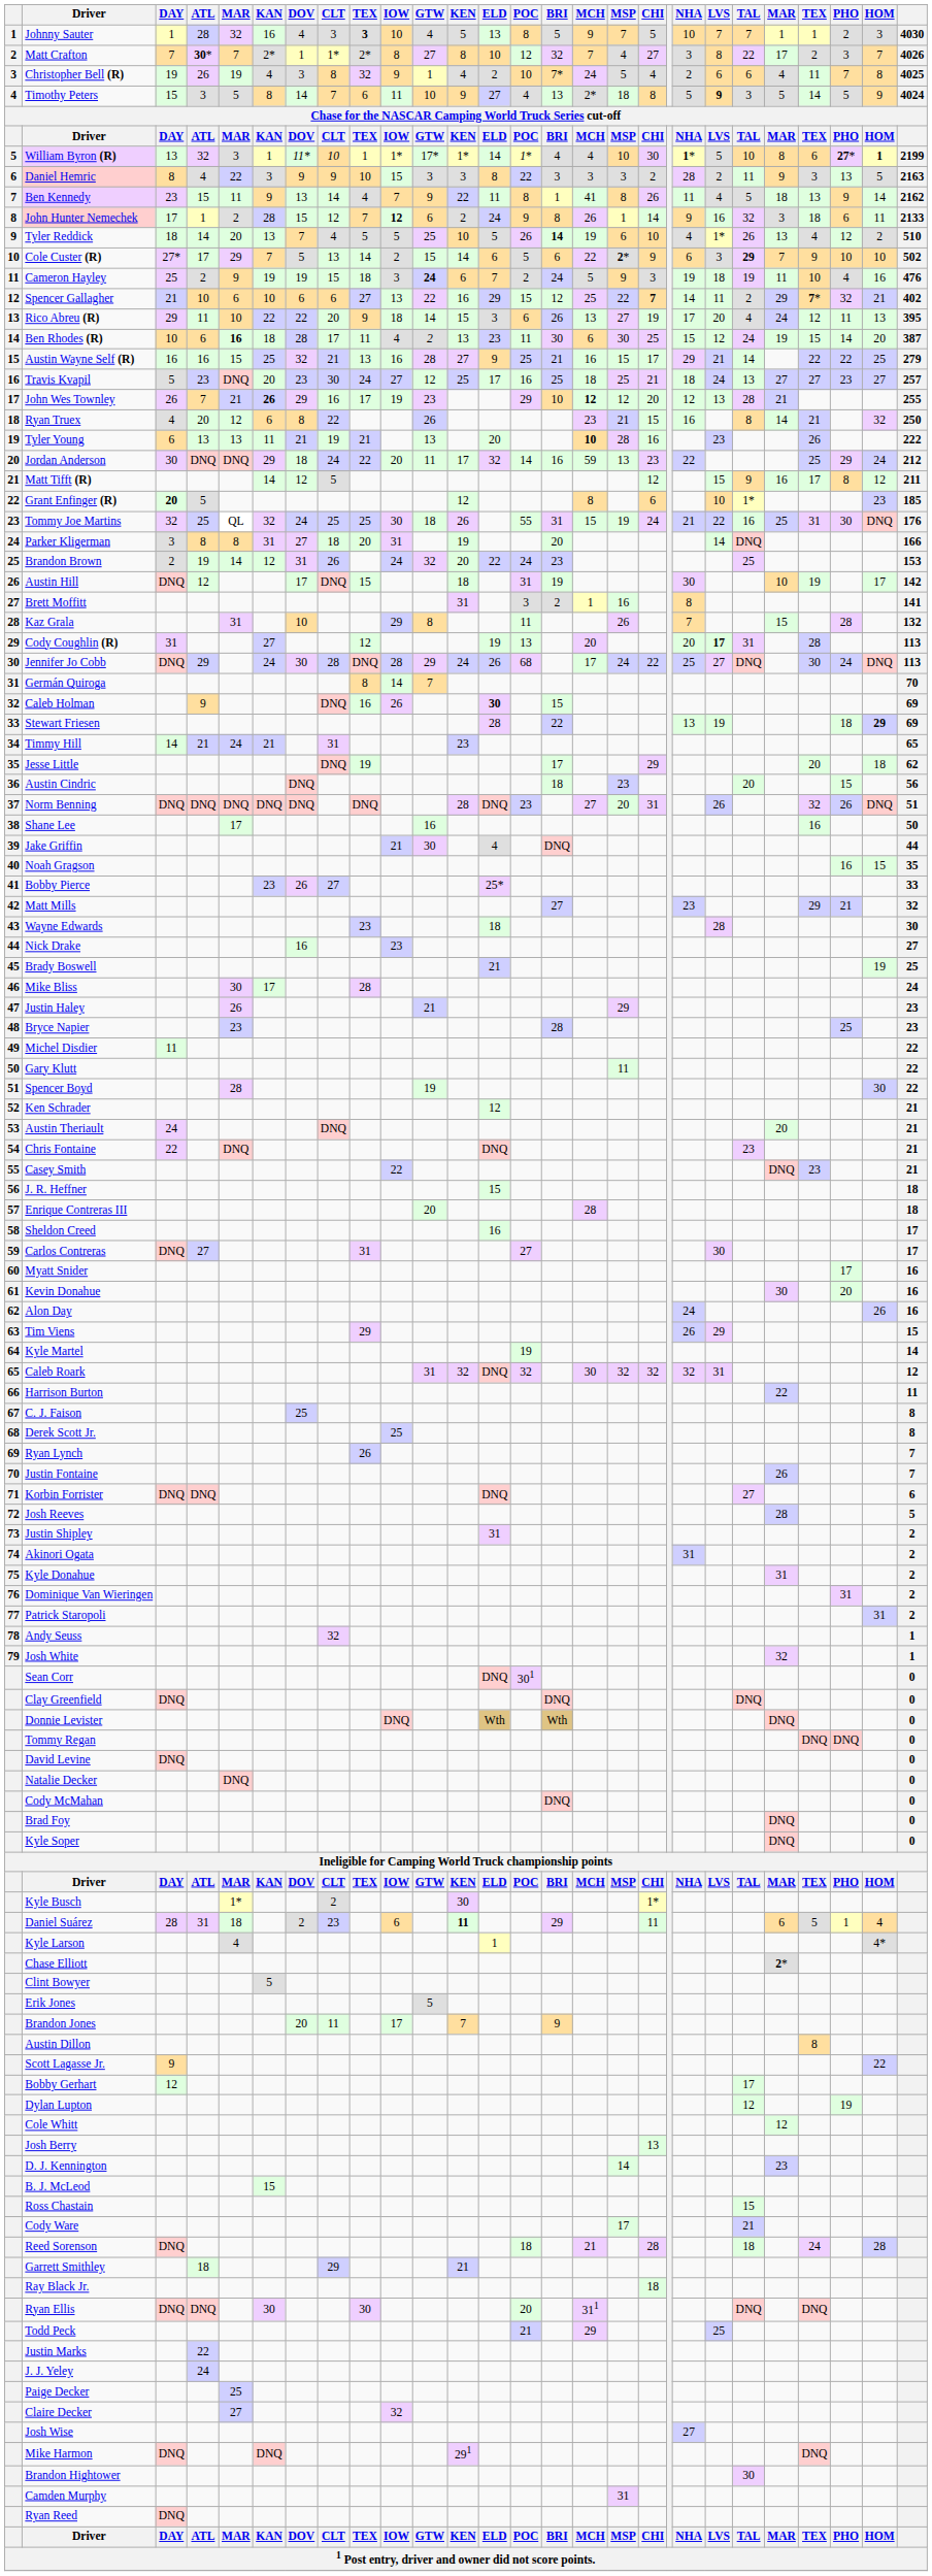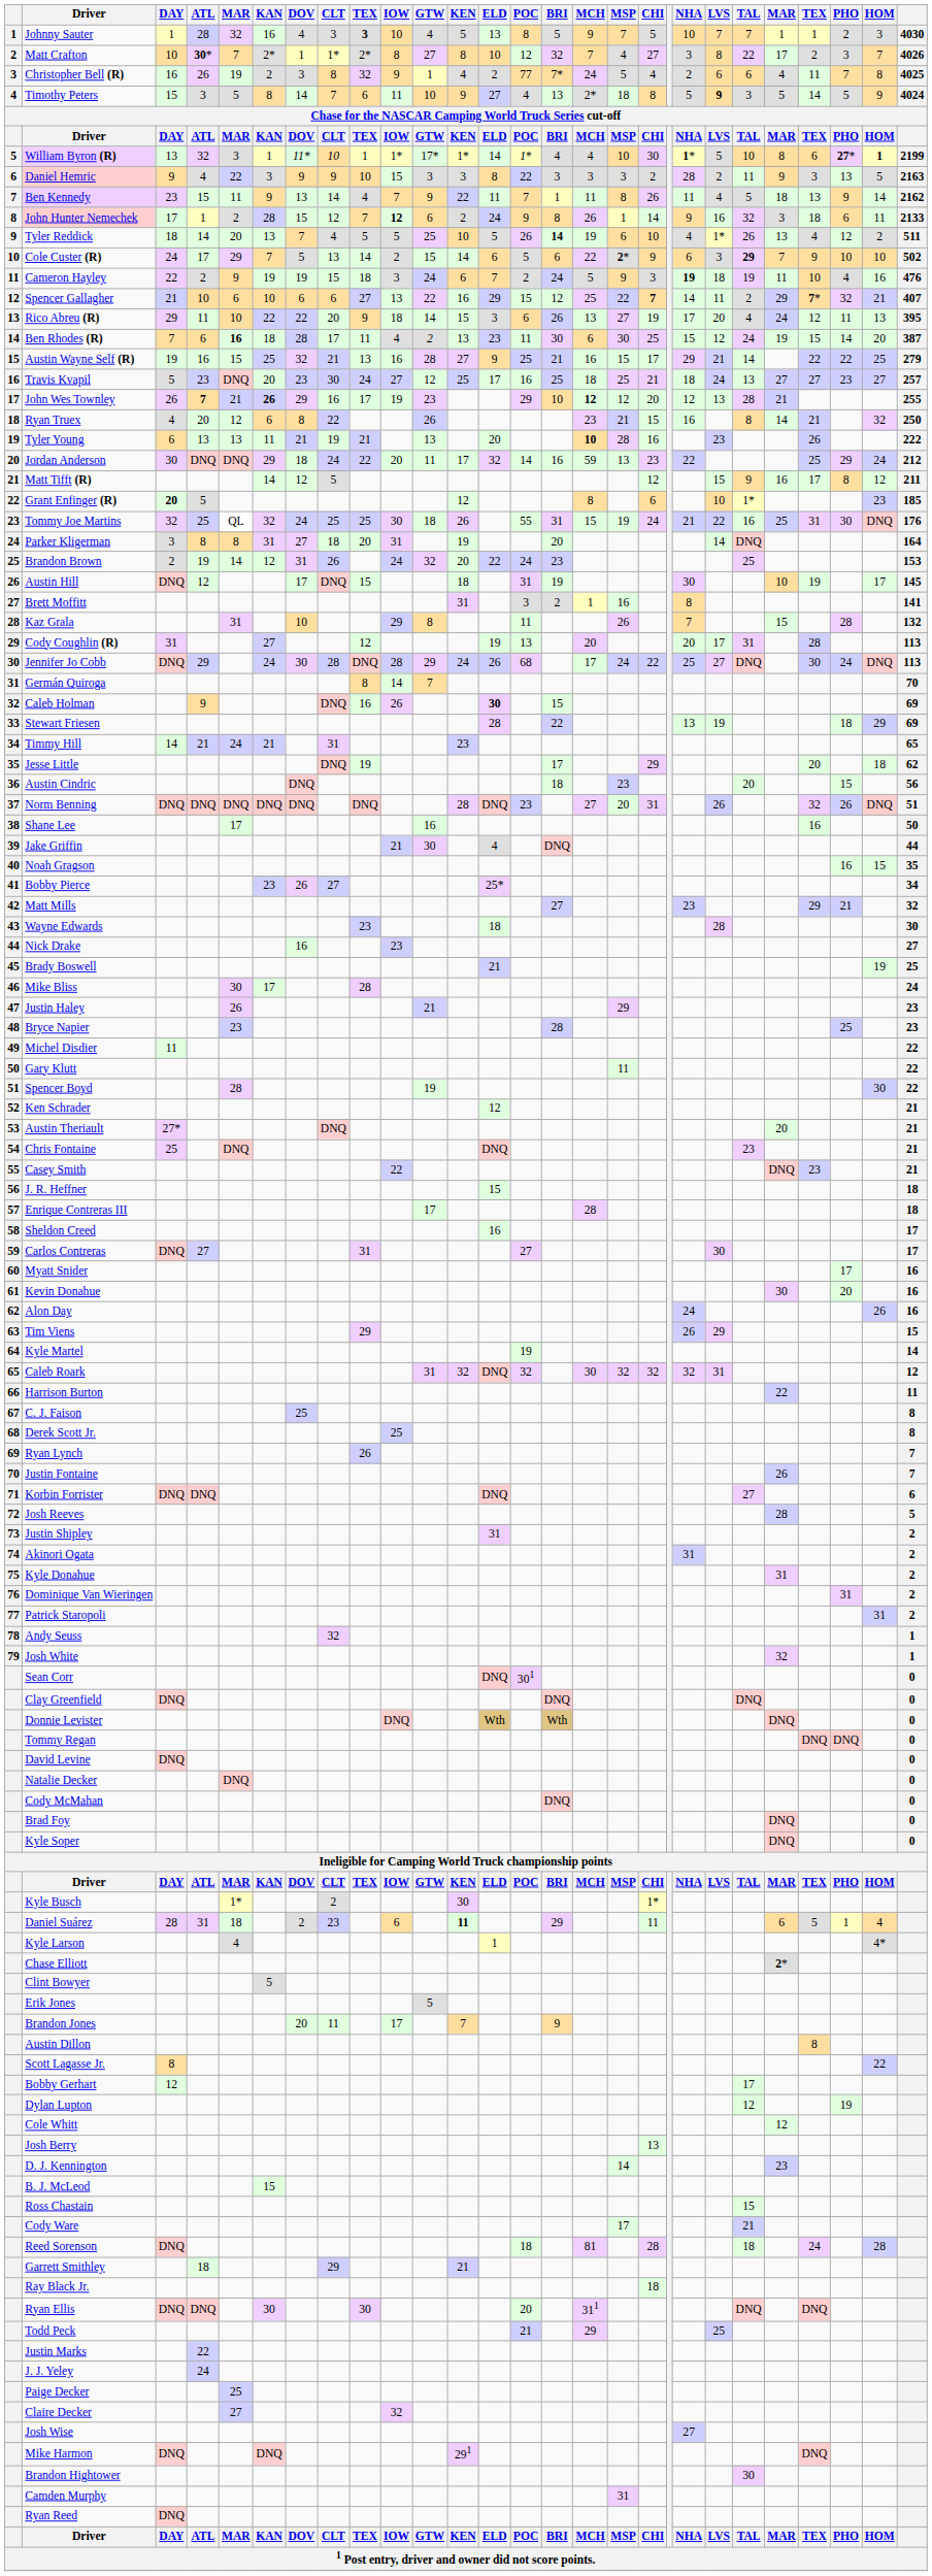Matt Crafton | DAY: 7 -> 10
Christopher Bell (R) | DAY: 19 -> 16
Christopher Bell (R) | KAN: 4 -> 2
Christopher Bell (R) | POC: 10 -> 77
Daniel Hemric | DAY: 8 -> 9
Ben Kennedy | POC: 8 -> 7
Ben Kennedy | MCH: 41 -> 11
Tyler Reddick | column 27: 510 -> 511
Cole Custer (R) | DAY: 27* -> 24
Cameron Hayley | DAY: 25 -> 22
Cameron Hayley | GTW: bold -> normal
Cameron Hayley | NHA: normal -> bold
Spencer Gallagher | column 27: 402 -> 407
Ben Rhodes (R) | DAY: 10 -> 7
Austin Wayne Self (R) | DAY: 16 -> 19
John Wes Townley | ATL: normal -> bold
Parker Kligerman | column 27: 166 -> 164
Austin Hill | column 27: 142 -> 145
Cody Coughlin (R) | LVS: bold -> normal
Stewart Friesen | HOM: bold -> normal
Bobby Pierce | column 27: 33 -> 34
Austin Theriault | DAY: 24 -> 27*
Chris Fontaine | DAY: 22 -> 25
Enrique Contreras III | GTW: 20 -> 17
Scott Lagasse Jr. | DAY: 9 -> 8
Reed Sorenson | MCH: 21 -> 81
